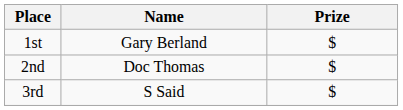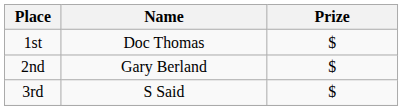1st | Name: Gary Berland -> Doc Thomas
2nd | Name: Doc Thomas -> Gary Berland
